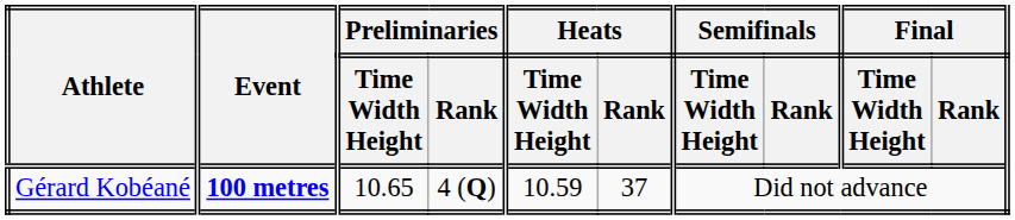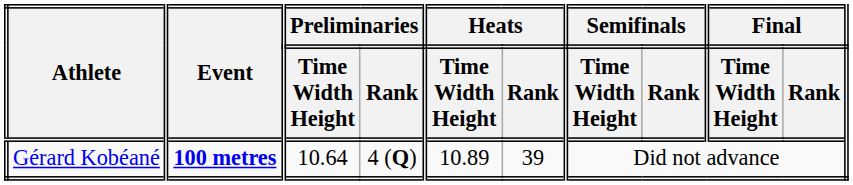Gérard Kobéané | Preliminaries / Time Width Height: 10.65 -> 10.64
Gérard Kobéané | Heats / Time Width Height: 10.59 -> 10.89
Gérard Kobéané | Heats / Rank: 37 -> 39
